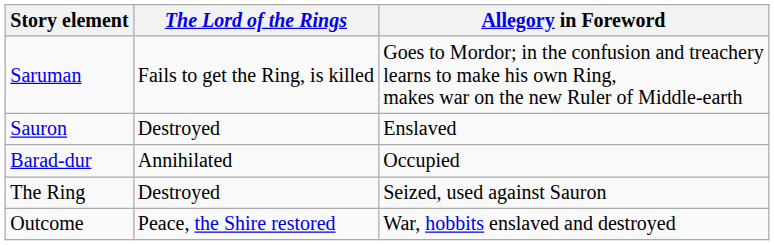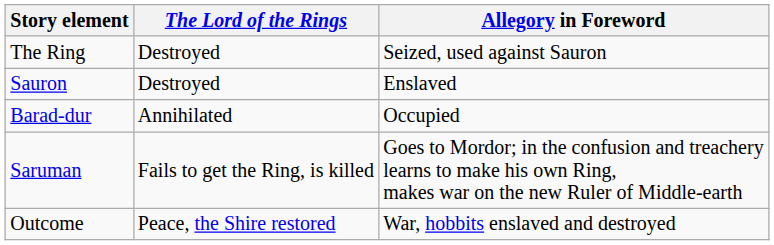rows swapped: The Ring <-> Saruman
